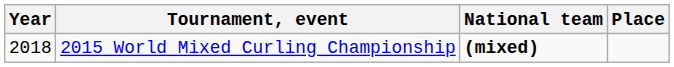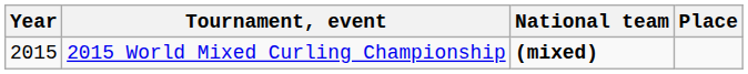2015 World Mixed Curling Championship | Year: 2018 -> 2015
